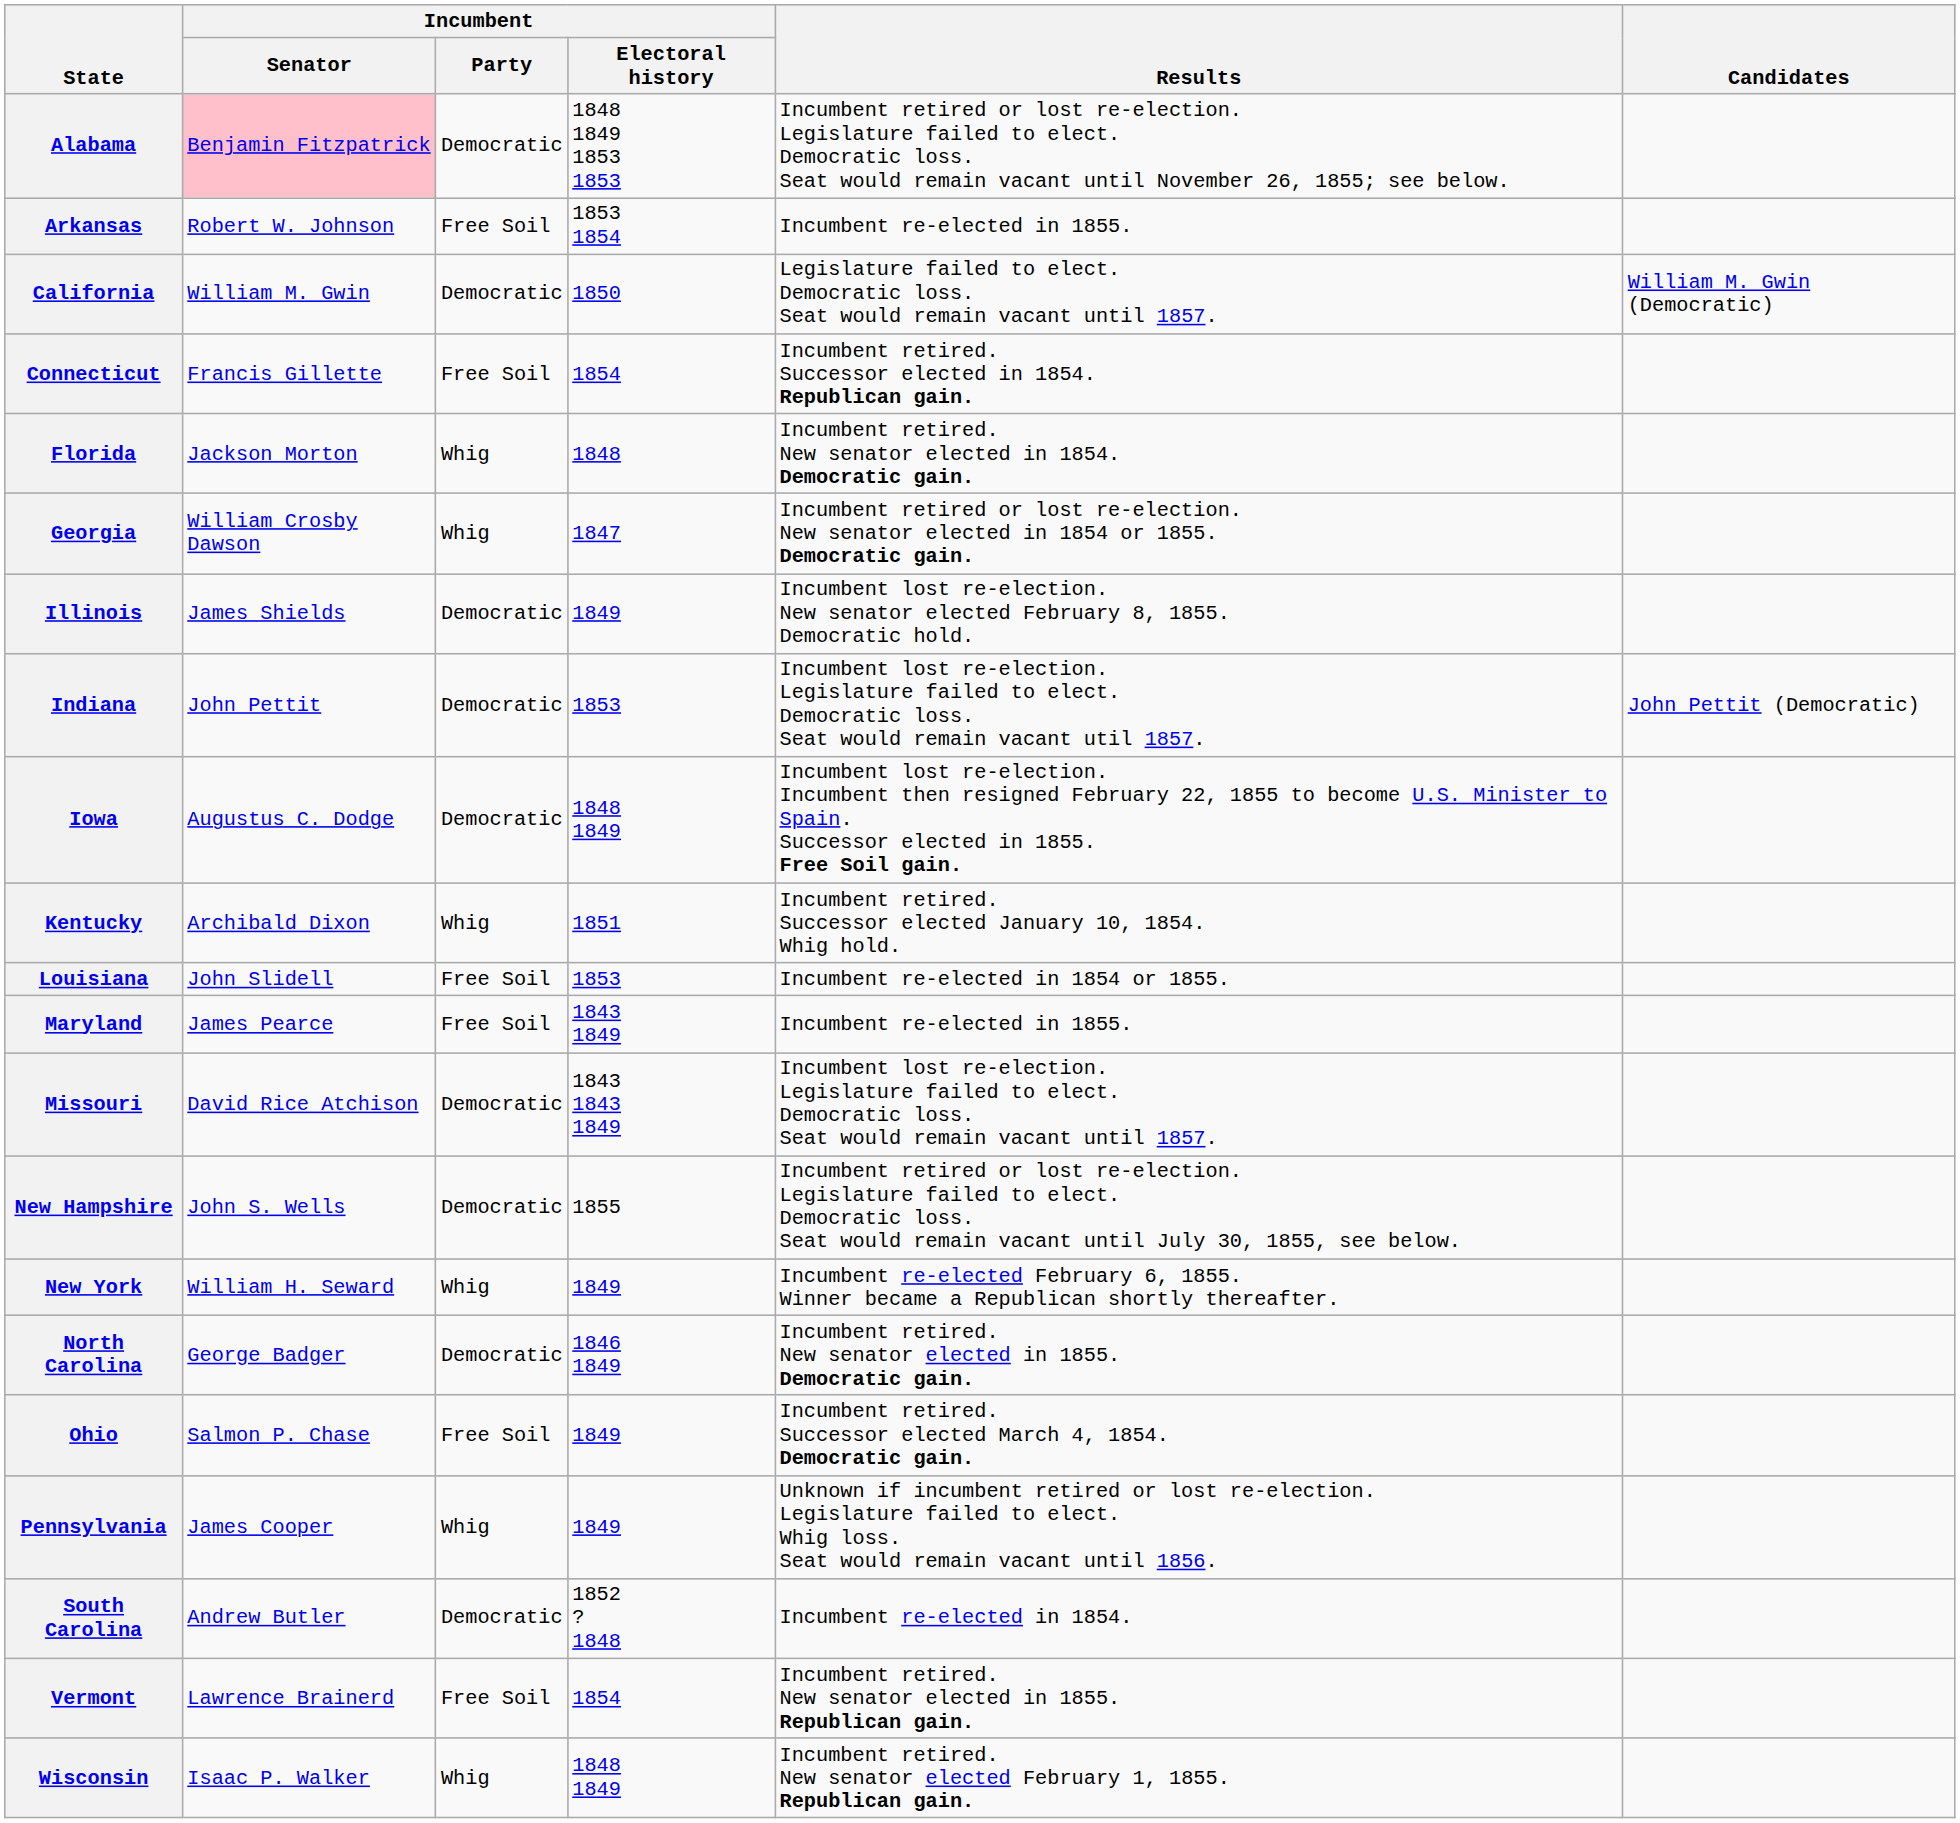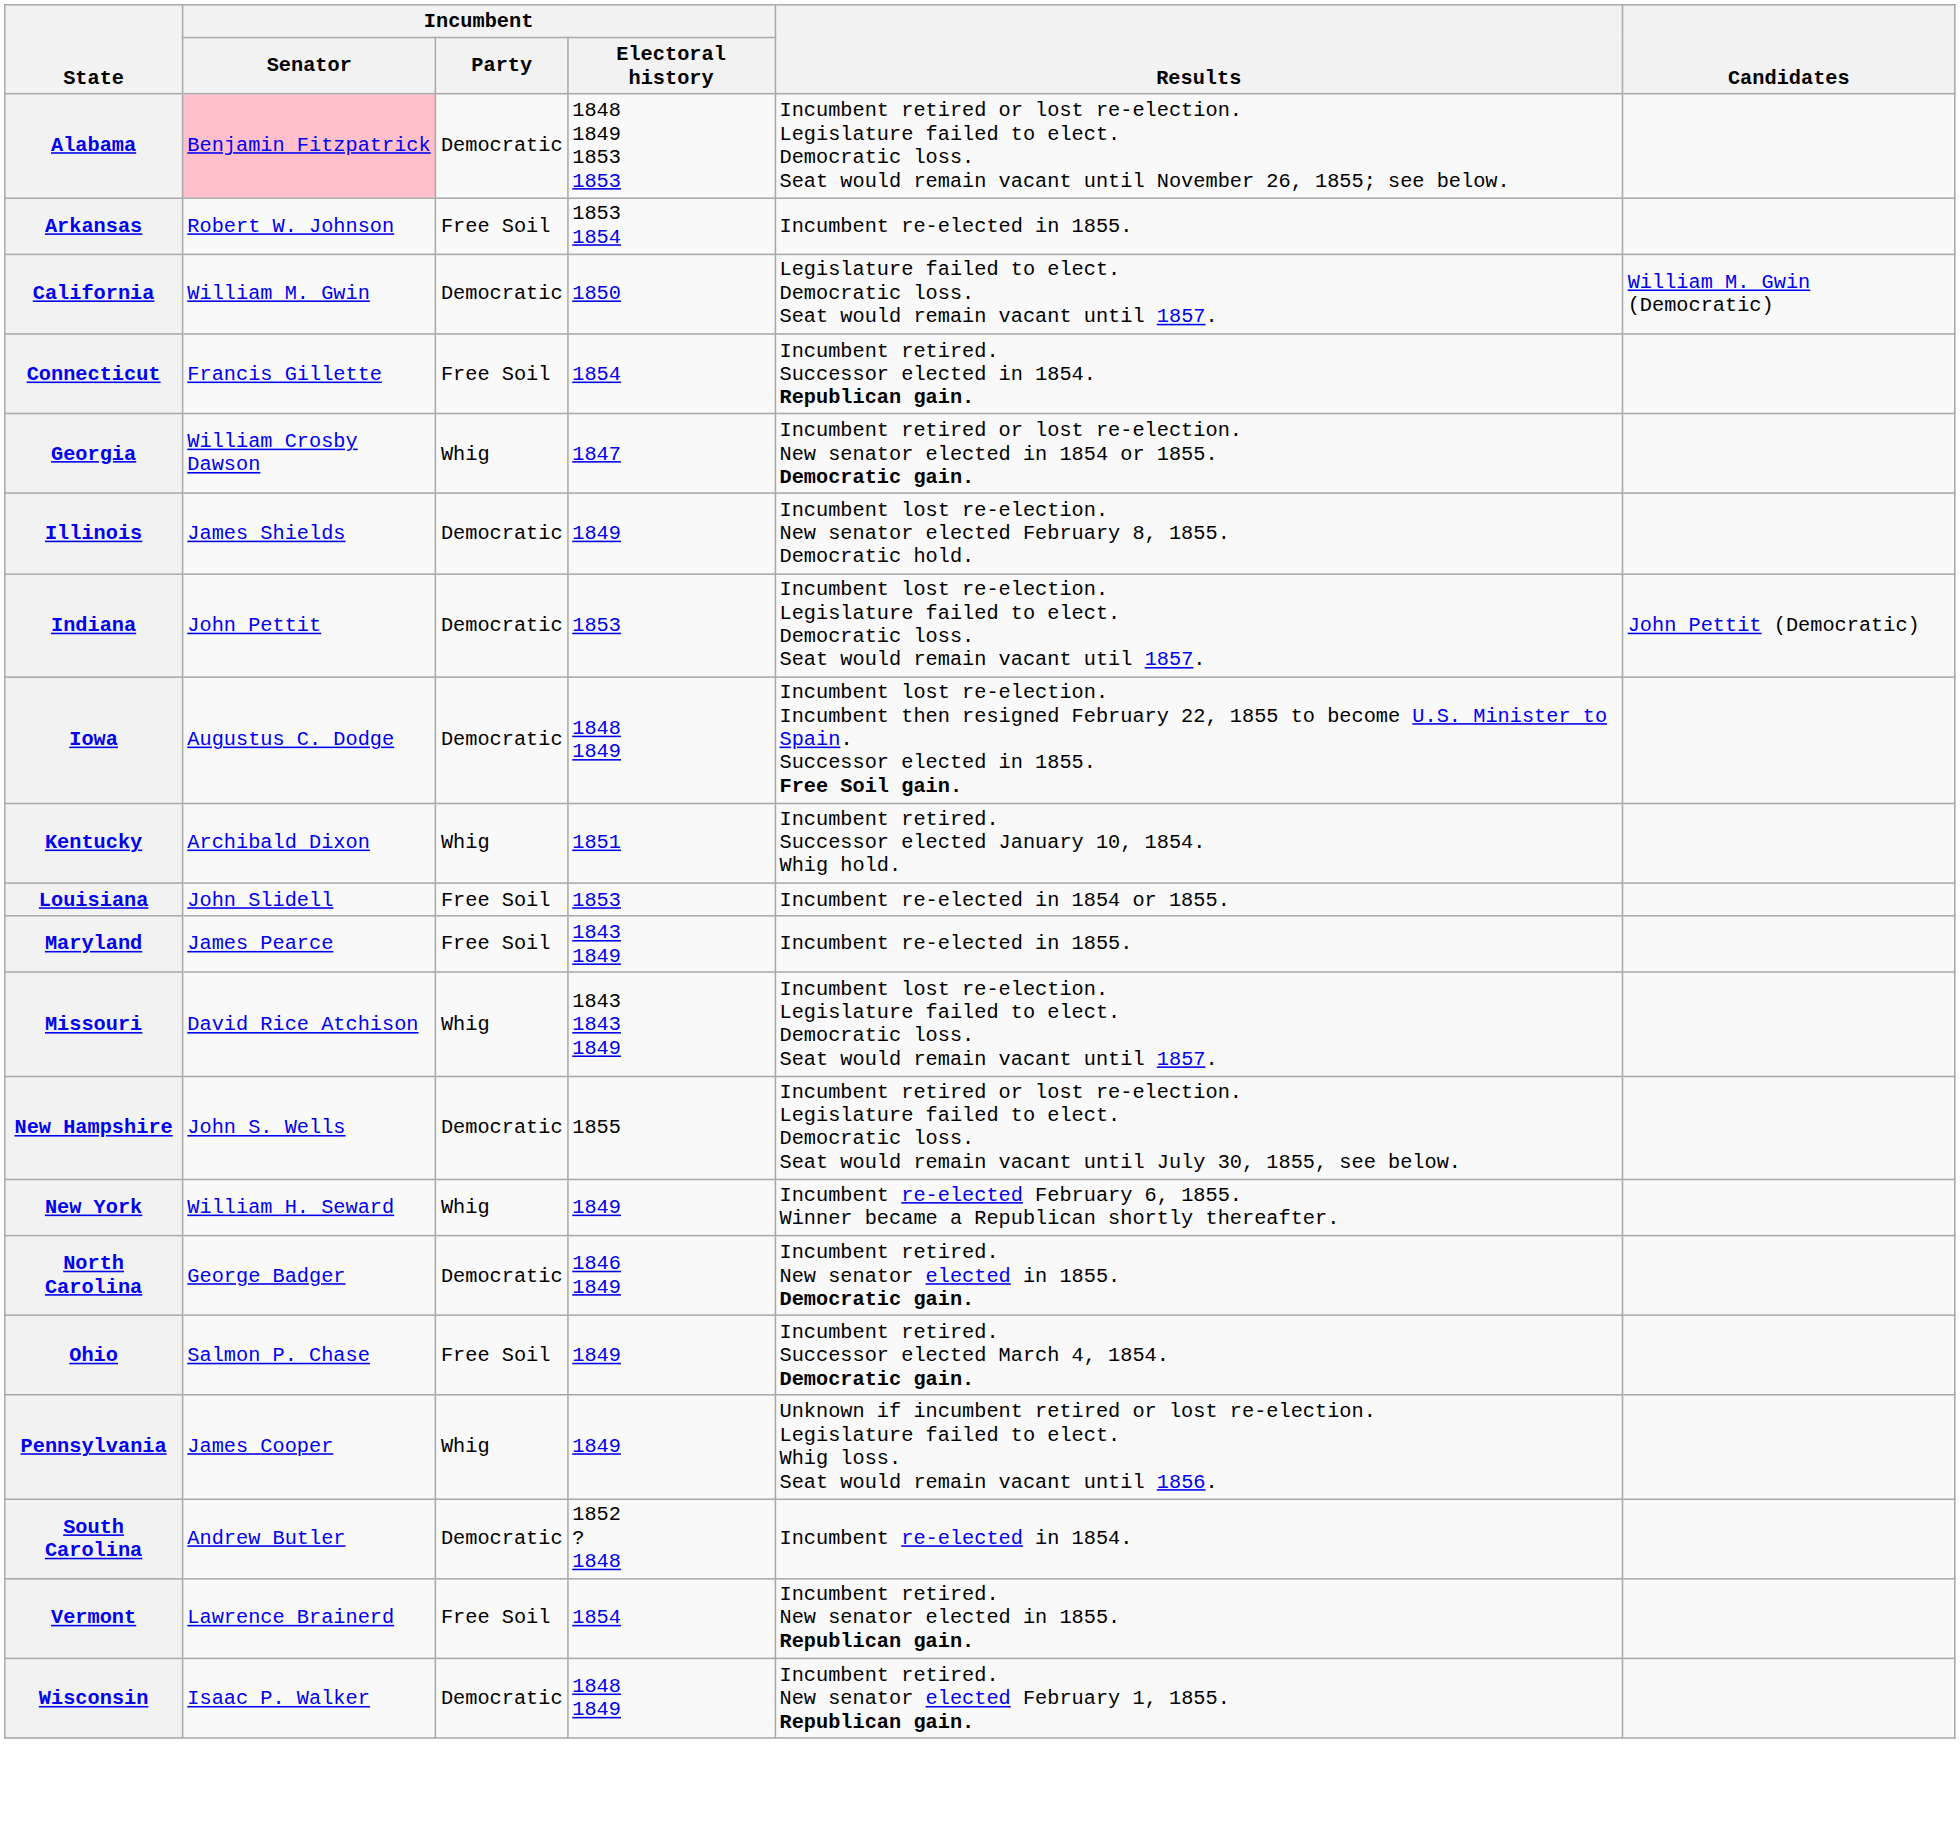- row: Florida | Jackson Morton | Whig | 1848 | Incumbent retired. New senator elected in 1854. Democratic gain.
Missouri | Incumbent / Party: Democratic -> Whig
Wisconsin | Incumbent / Party: Whig -> Democratic
